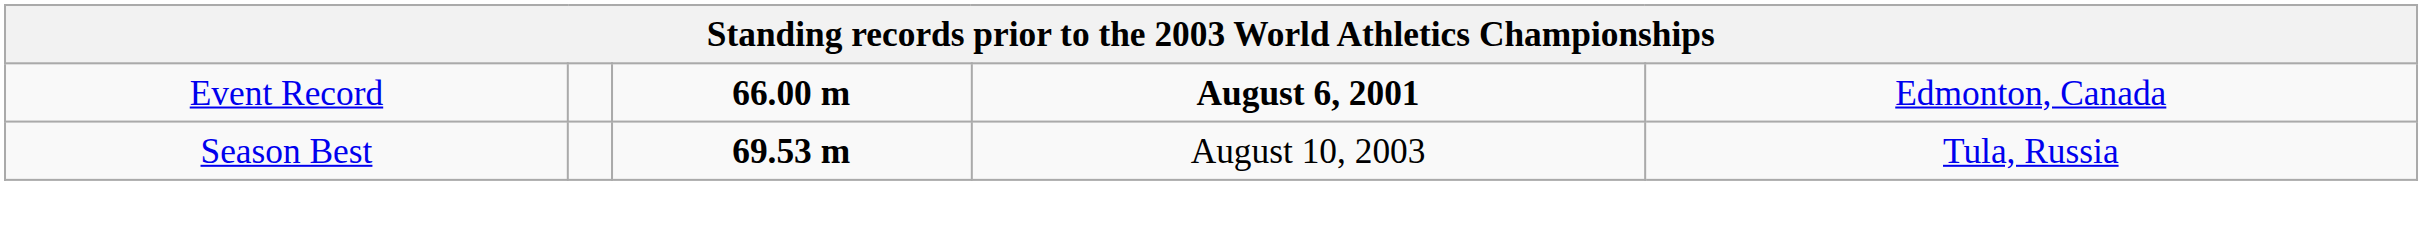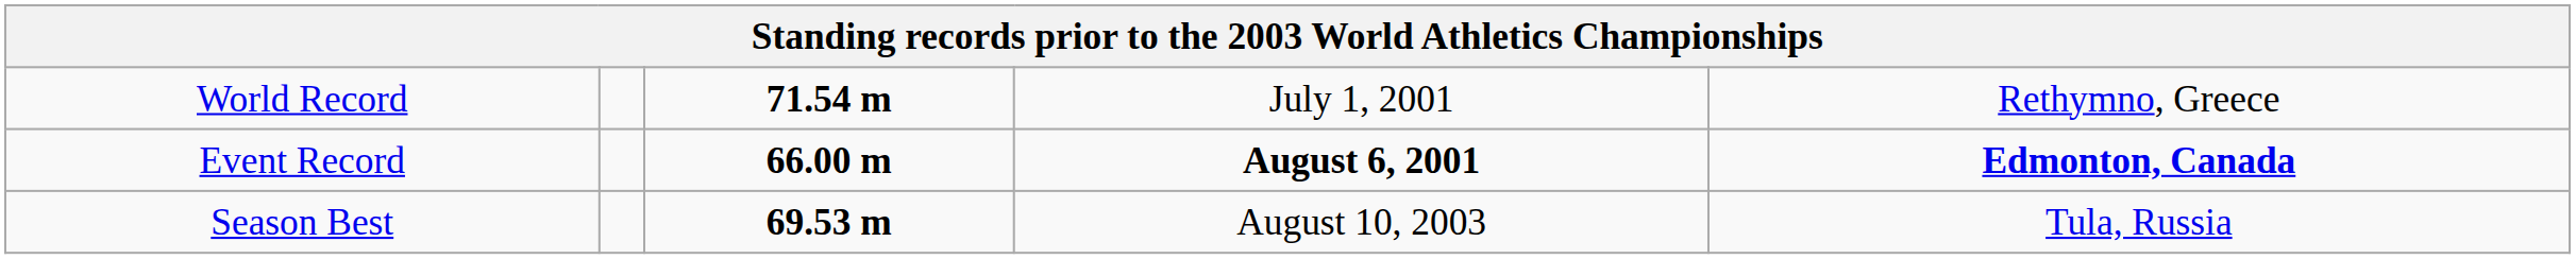+ row: World Record | 71.54 m | July 1, 2001 | Rethymno, Greece
Event Record | column 5: normal -> bold
